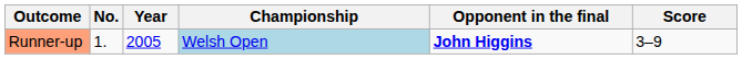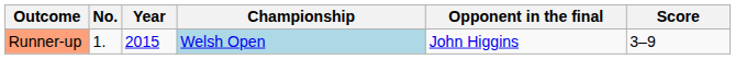Runner-up | Year: 2005 -> 2015
Runner-up | Opponent in the final: bold -> normal
